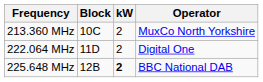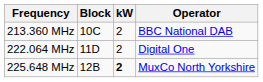213.360 MHz | Operator: MuxCo North Yorkshire -> BBC National DAB
225.648 MHz | Operator: BBC National DAB -> MuxCo North Yorkshire
